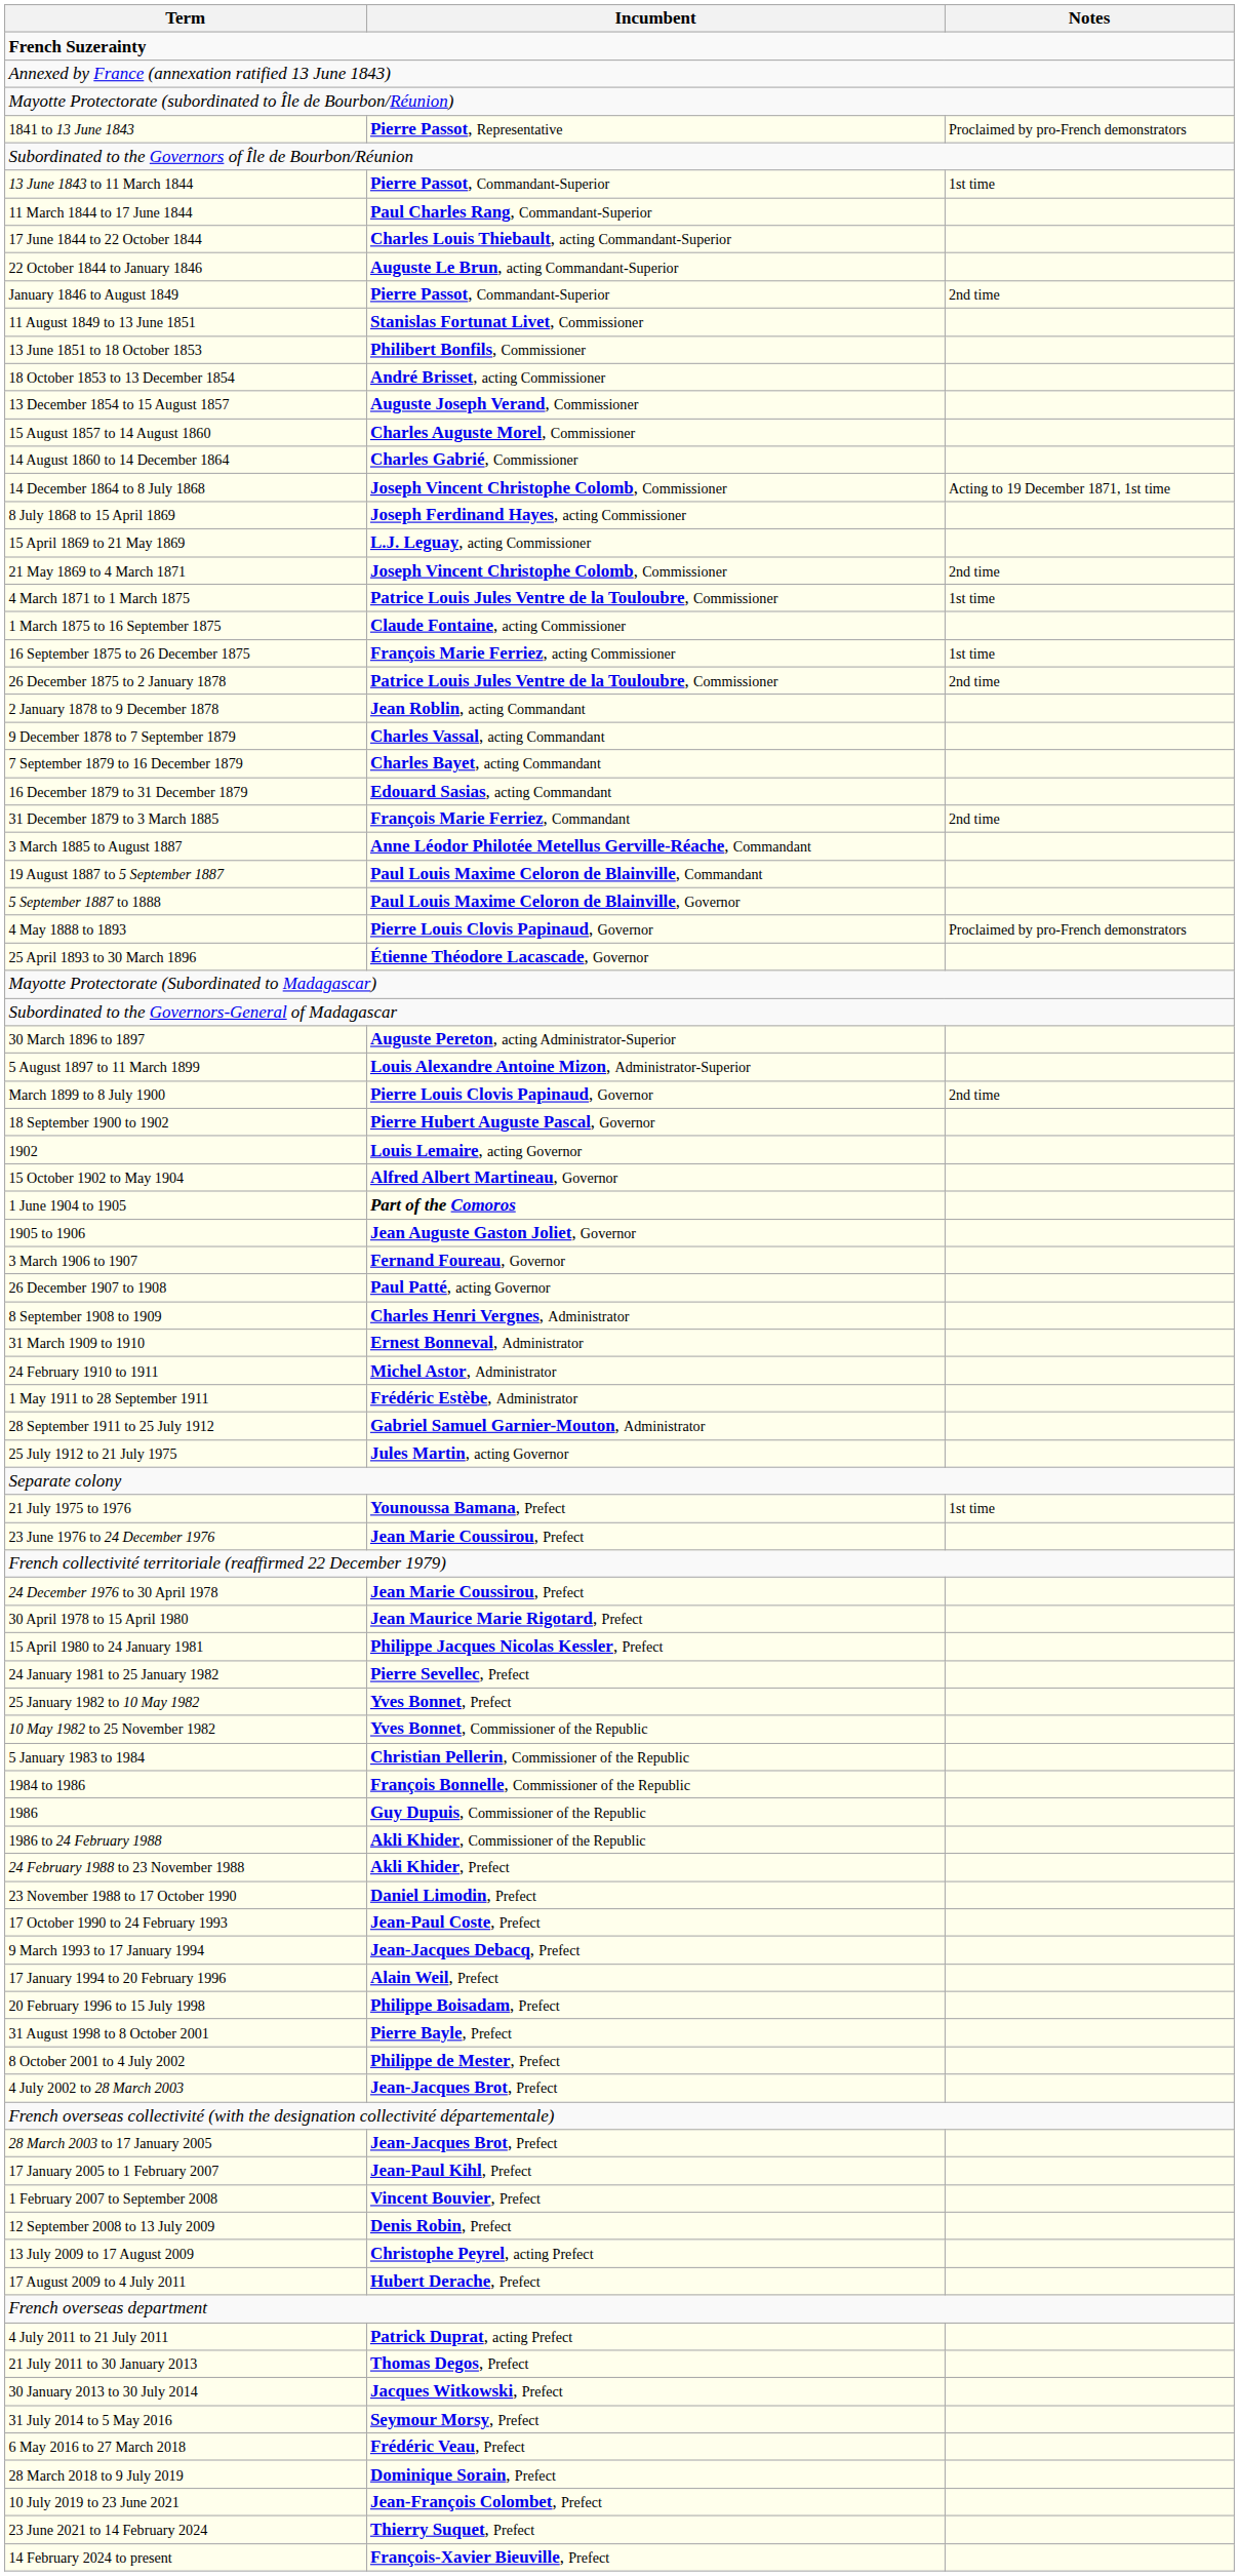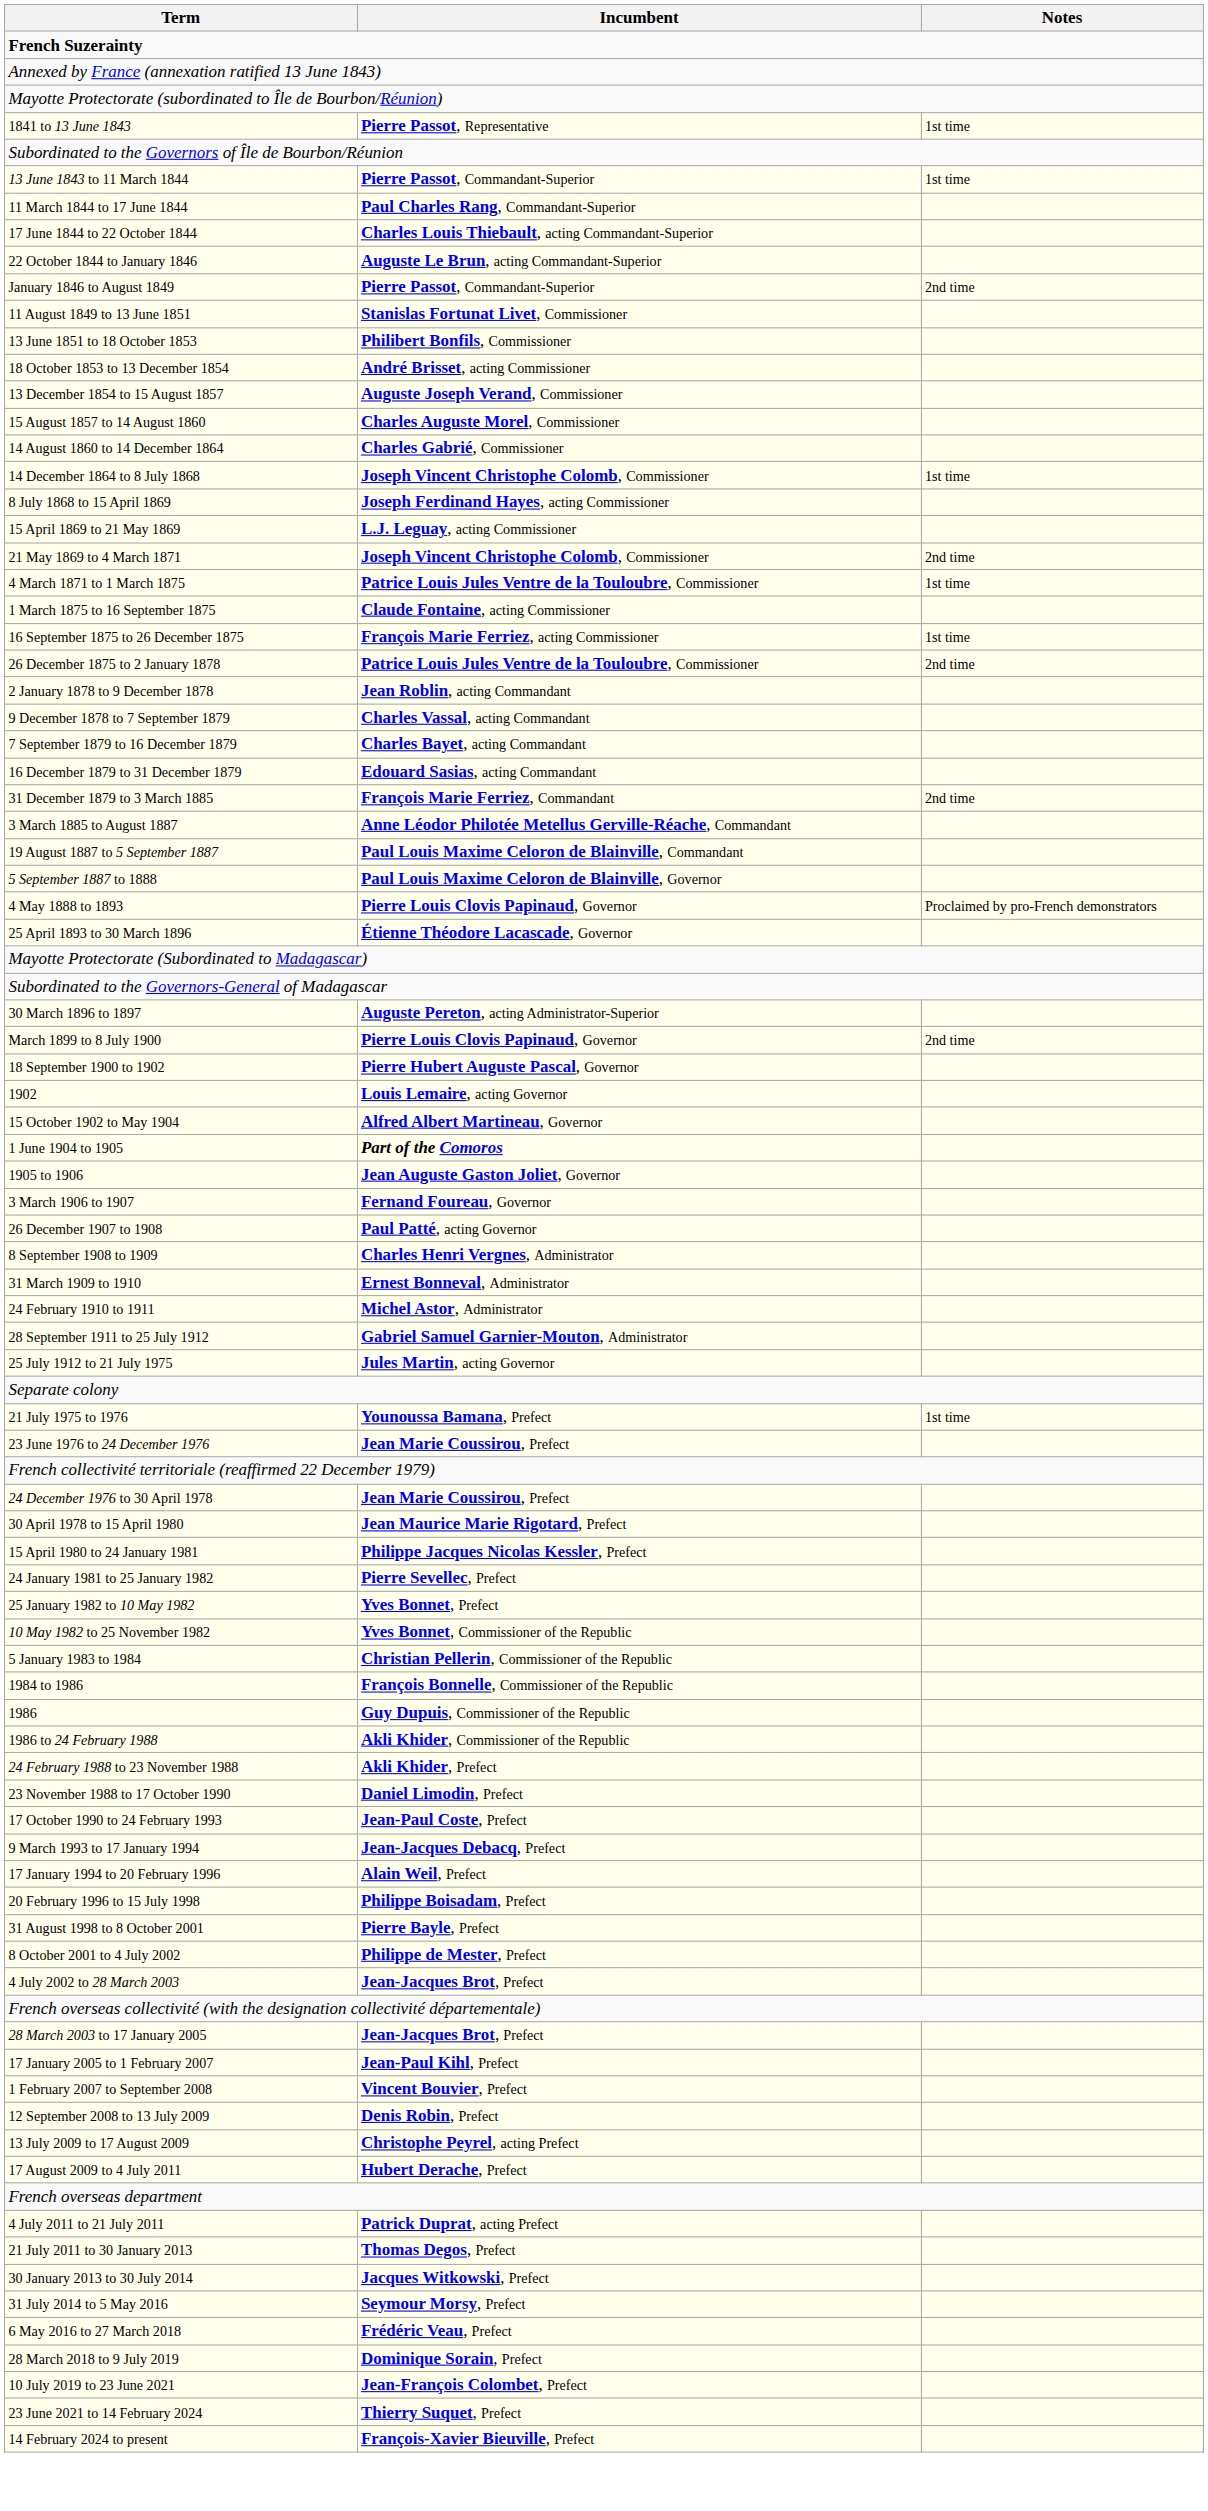1841 to 13 June 1843 | Notes: Proclaimed by pro-French demonstrators -> 1st time
14 December 1864 to 8 July 1868 | Notes: Acting to 19 December 1871, 1st time -> 1st time
- row: 5 August 1897 to 11 March 1899 | Louis Alexandre Antoine Mizon, Administrator-Superior
- row: 1 May 1911 to 28 September 1911 | Frédéric Estèbe, Administrator
